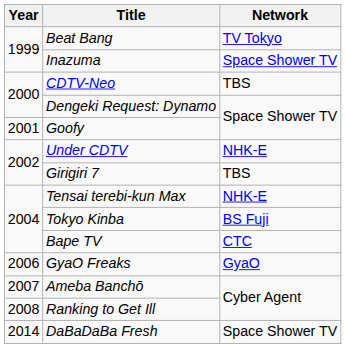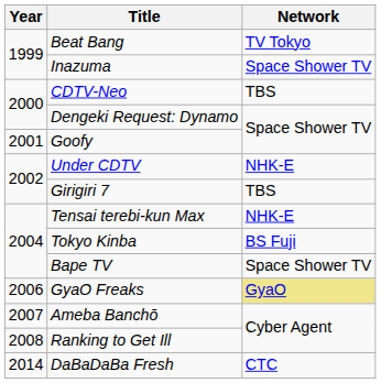Bape TV | Network: CTC -> Space Shower TV
GyaO Freaks | Network: no background -> khaki background
DaBaDaBa Fresh | Network: Space Shower TV -> CTC
